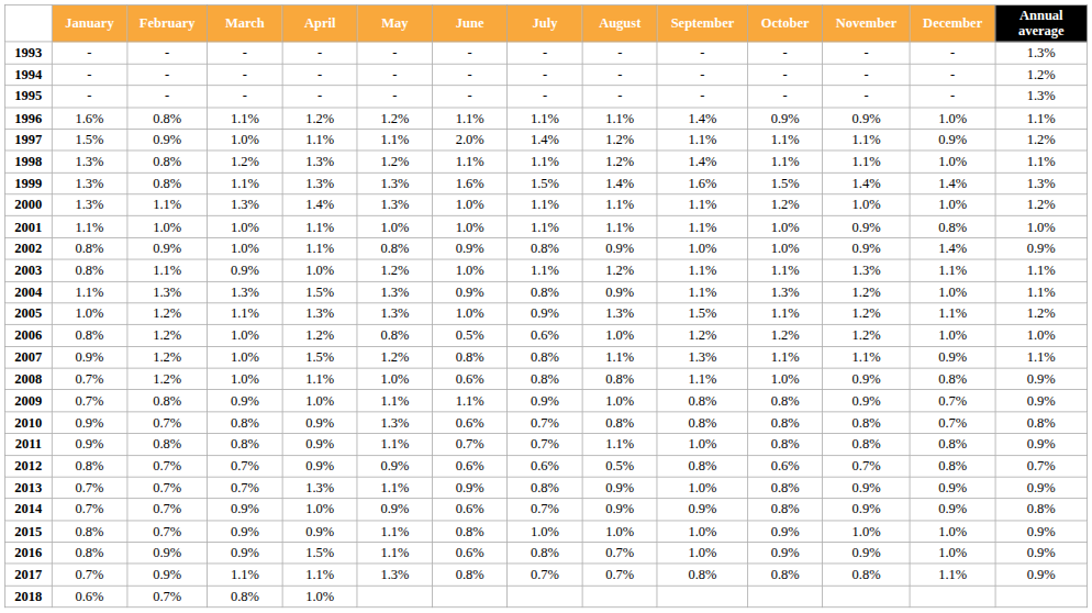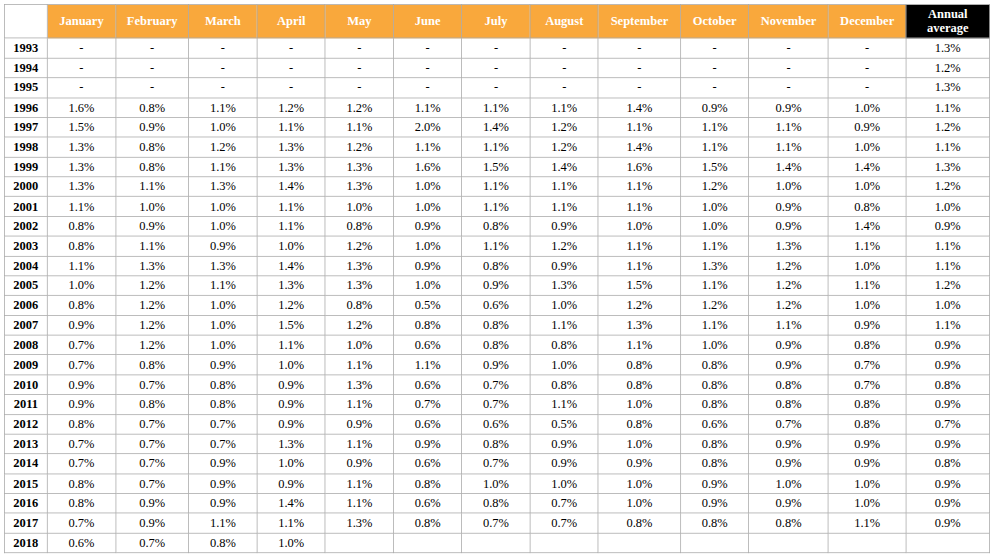2004 | April: 1.5% -> 1.4%
2016 | April: 1.5% -> 1.4%
